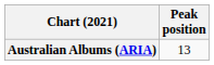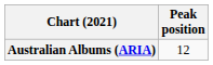Australian Albums (ARIA) | Peak position: 13 -> 12
